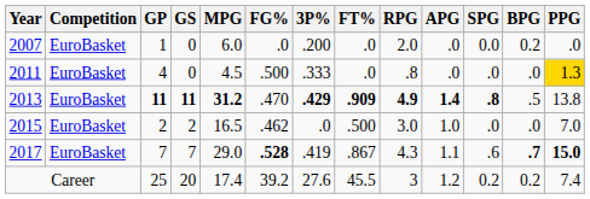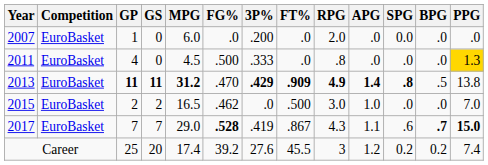2007 | BPG: 0.2 -> .0
